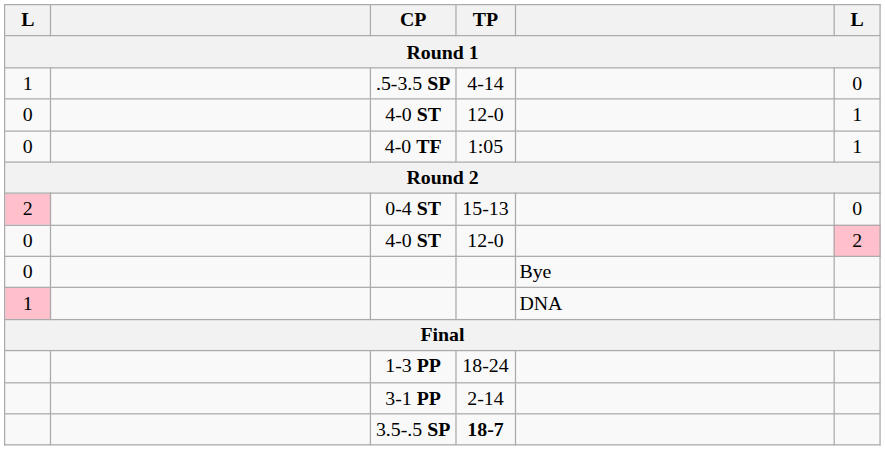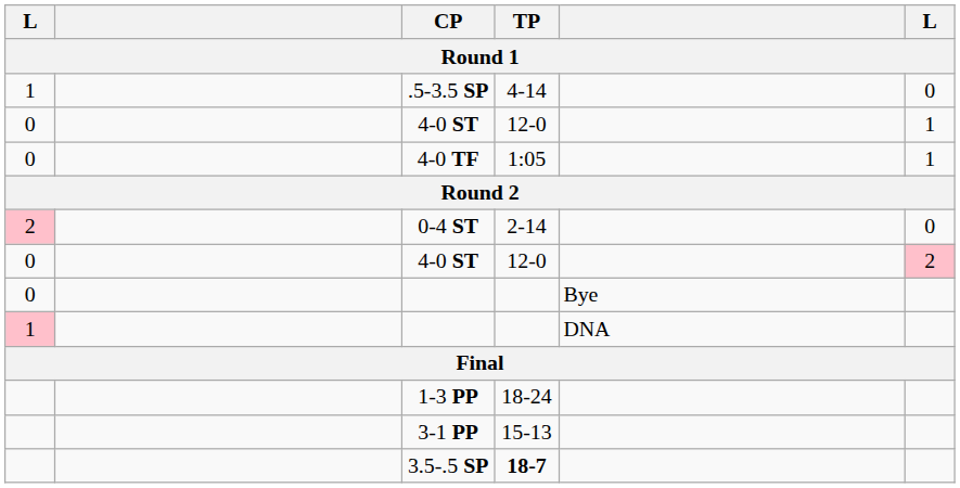0-4 ST | TP: 15-13 -> 2-14
3-1 PP | TP: 2-14 -> 15-13
